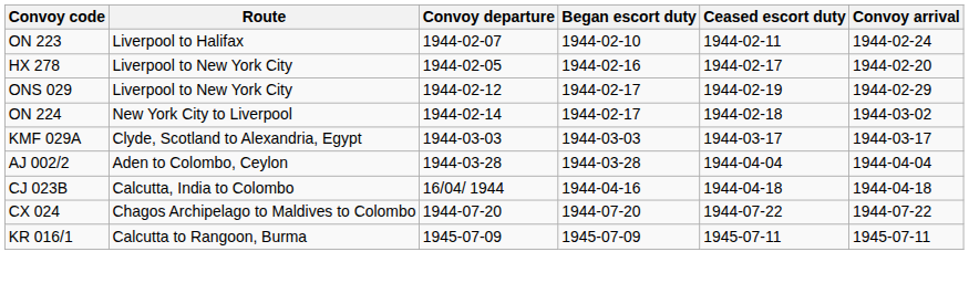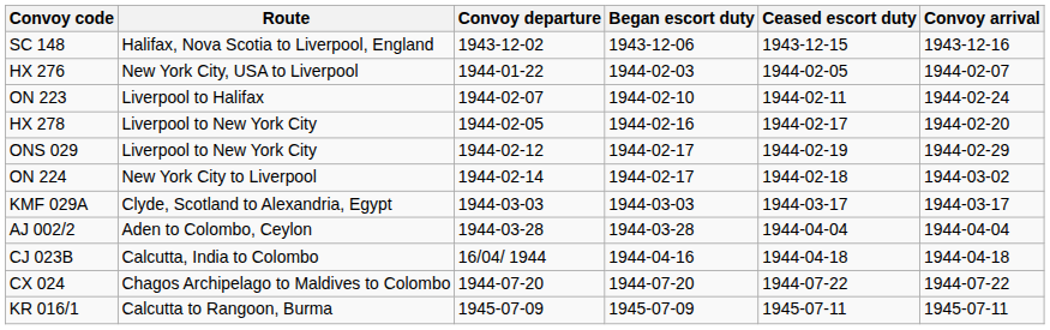+ row: SC 148 | Halifax, Nova Scotia to Liverpool, England | 1943-12-02 | 1943-12-06 | 1943-12-15 | 1943-12-16
+ row: HX 276 | New York City, USA to Liverpool | 1944-01-22 | 1944-02-03 | 1944-02-05 | 1944-02-07
